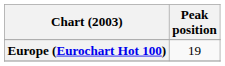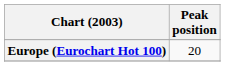Europe (Eurochart Hot 100) | Peak position: 19 -> 20
